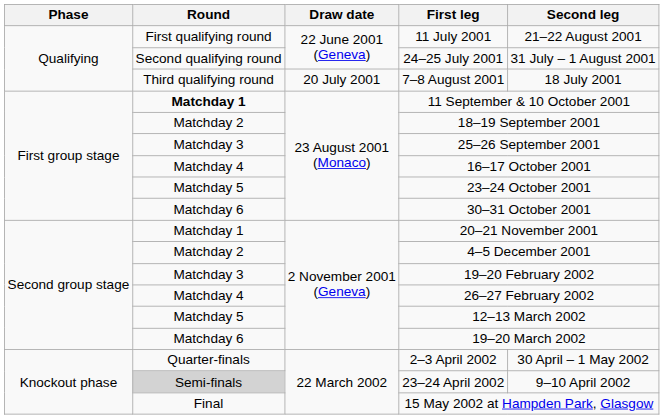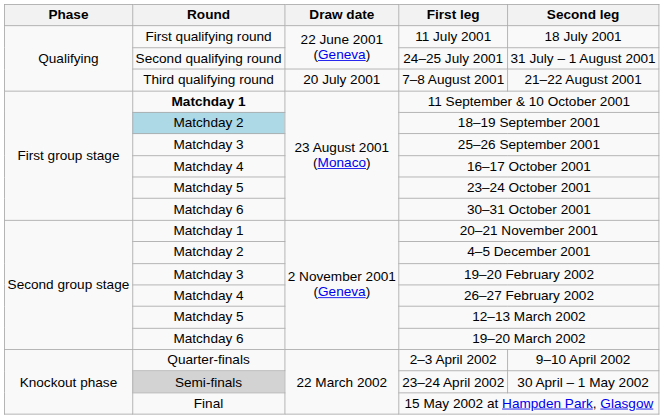11 July 2001 | Second leg: 21–22 August 2001 -> 18 July 2001
7–8 August 2001 | Second leg: 18 July 2001 -> 21–22 August 2001
18–19 September 2001 | Round: no background -> lightblue background
2–3 April 2002 | Second leg: 30 April – 1 May 2002 -> 9–10 April 2002
23–24 April 2002 | Second leg: 9–10 April 2002 -> 30 April – 1 May 2002
